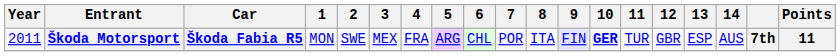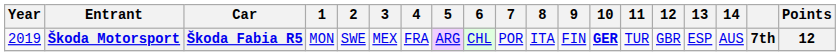Škoda Motorsport | Year: 2011 -> 2019
Škoda Motorsport | 9: lavender background -> no background
Škoda Motorsport | Points: 11 -> 12
